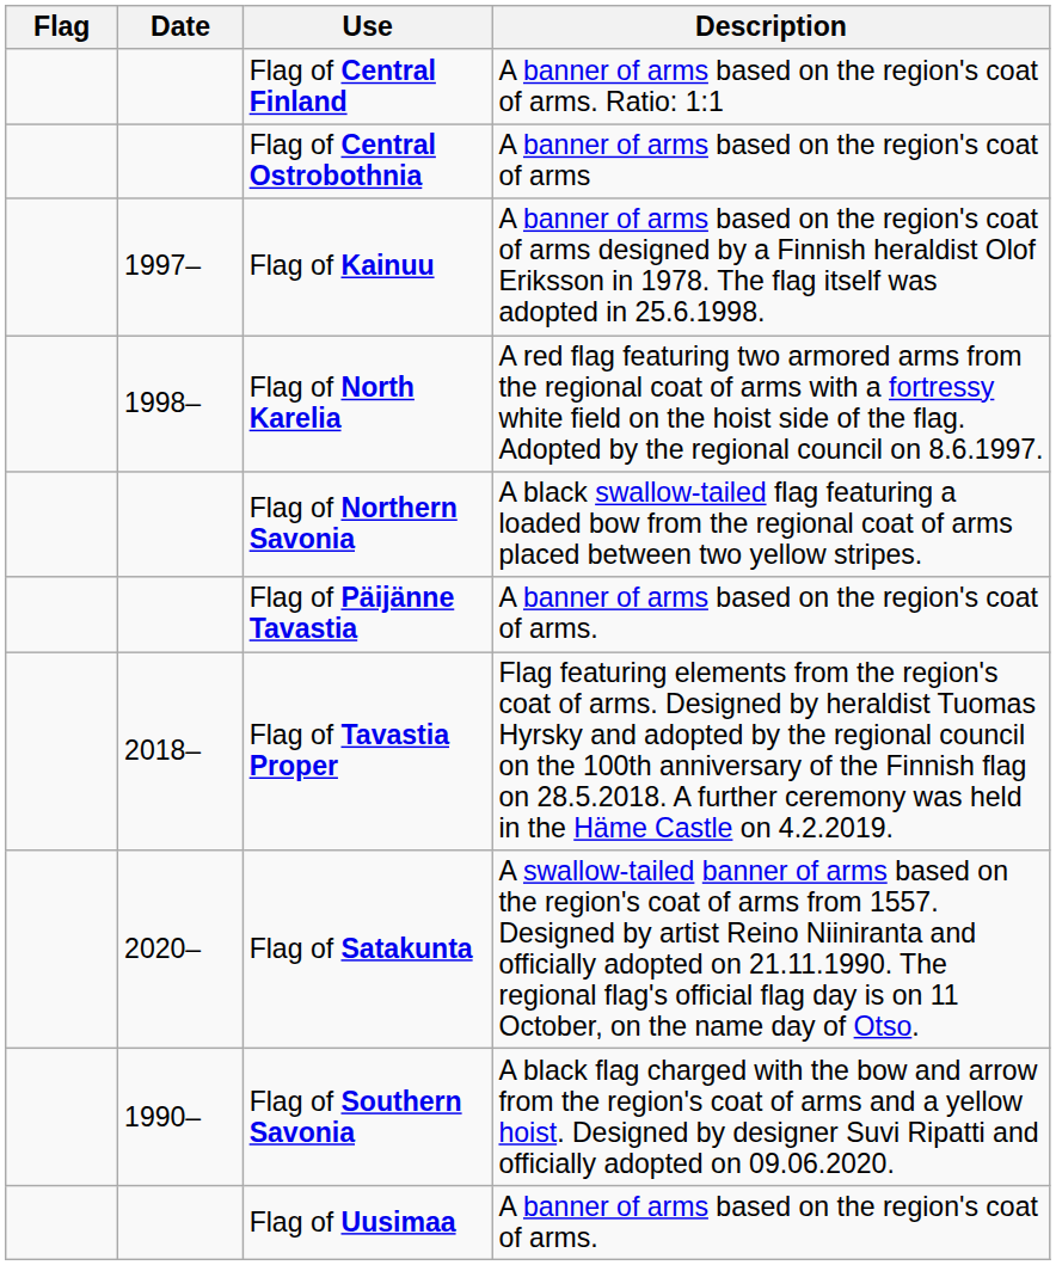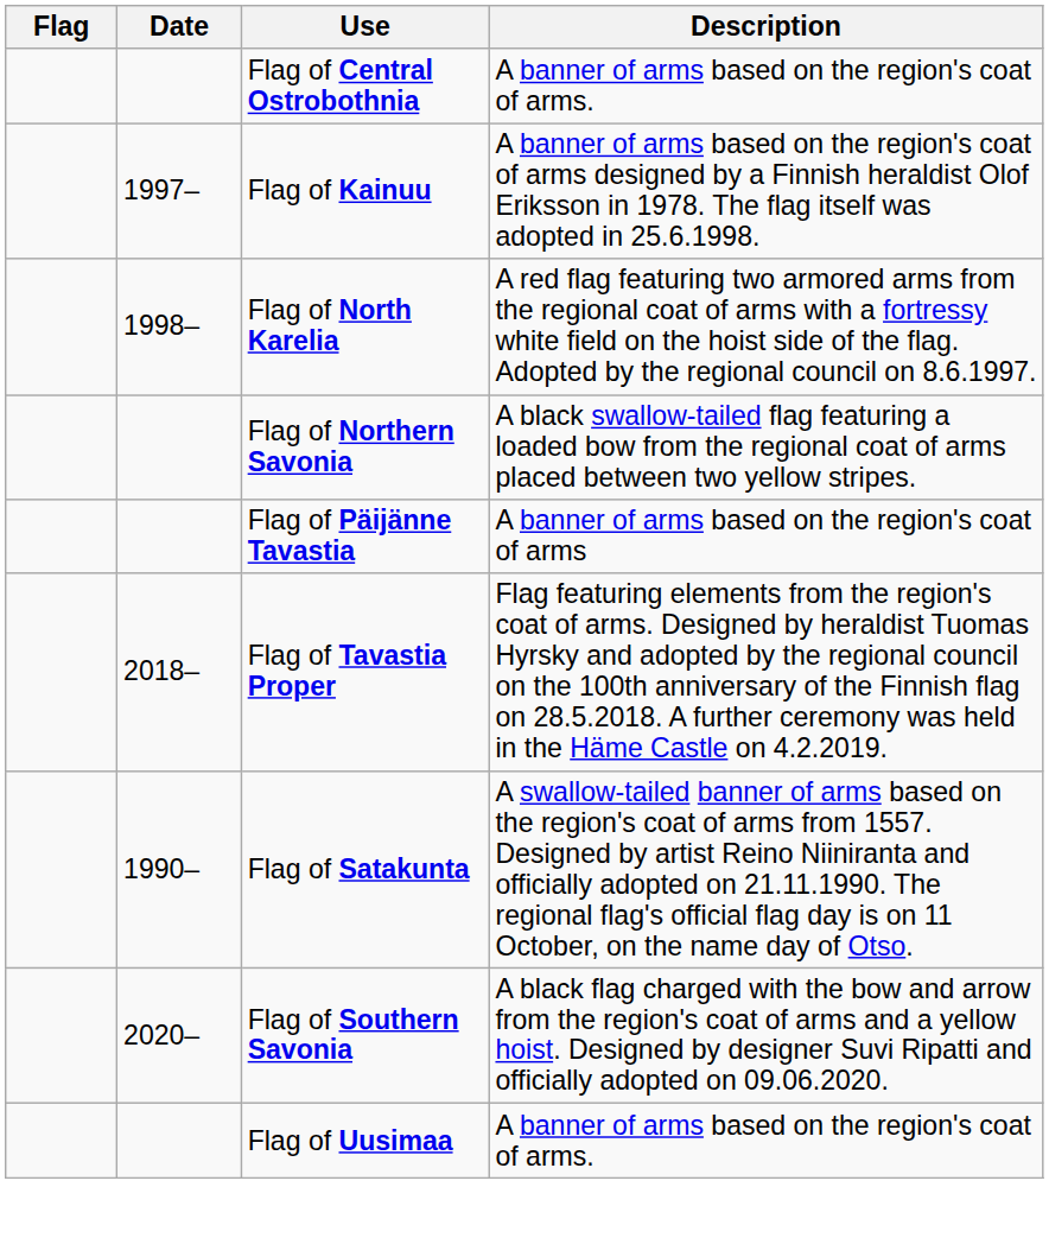- row: Flag of Central Finland | A banner of arms based on the region's coat of arms. Ratio: 1:1
Flag of Central Ostrobothnia | Description: A banner of arms based on the region's coat of arms -> A banner of arms based on the region's coat of arms.
Flag of Päijänne Tavastia | Description: A banner of arms based on the region's coat of arms. -> A banner of arms based on the region's coat of arms
Flag of Satakunta | Date: 2020– -> 1990–
Flag of Southern Savonia | Date: 1990– -> 2020–
